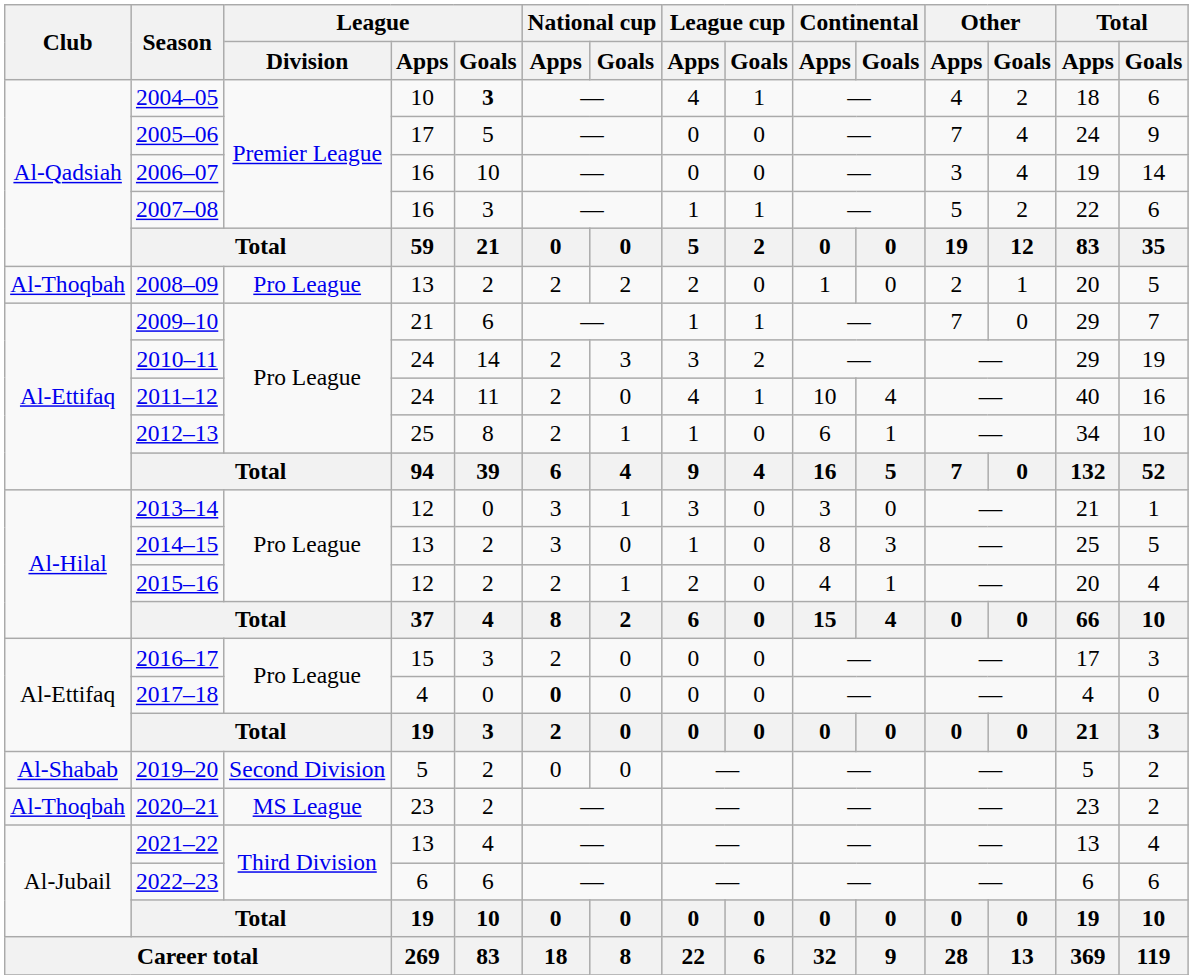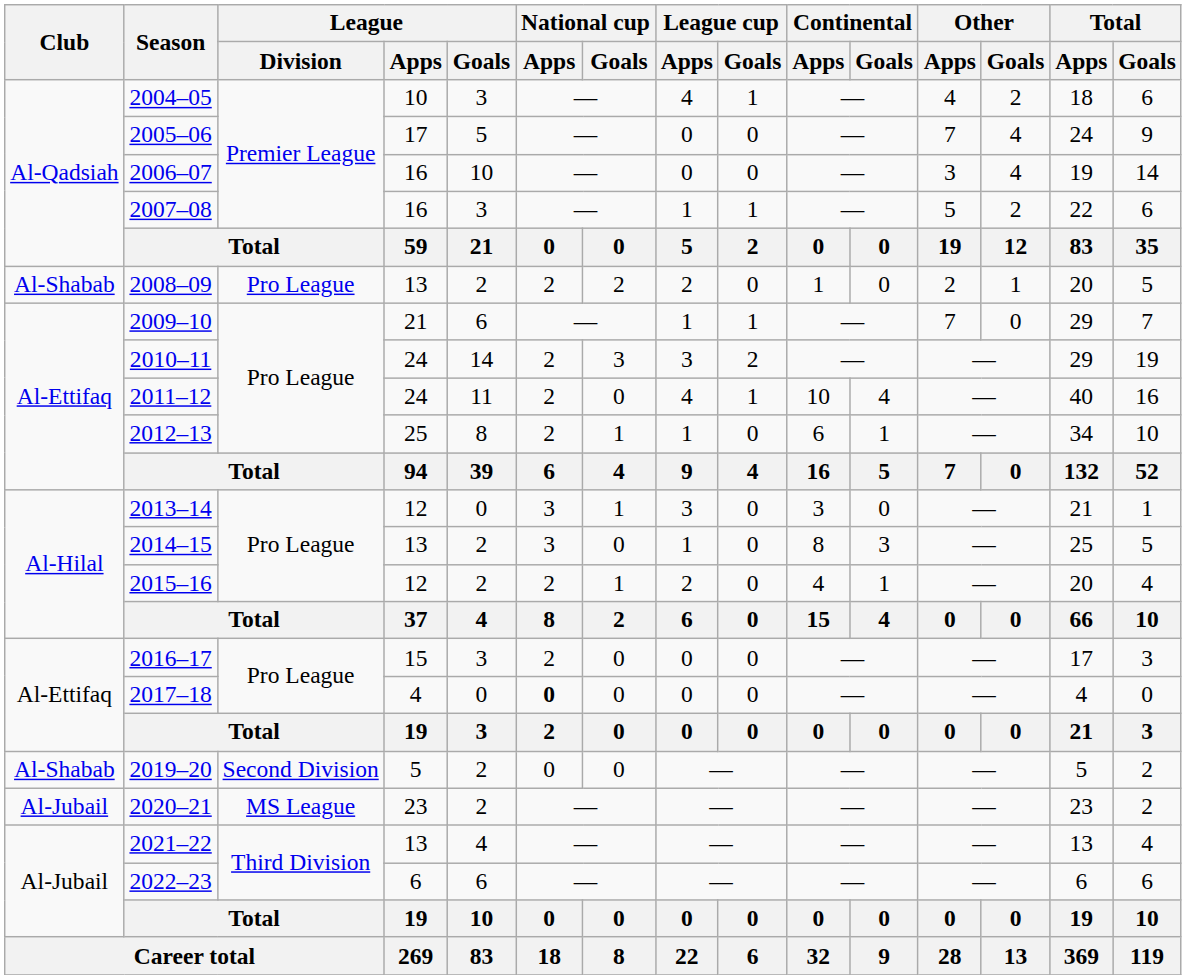2004–05 | League / Goals: bold -> normal
2008–09 | Club: Al-Thoqbah -> Al-Shabab
2020–21 | Club: Al-Thoqbah -> Al-Jubail
